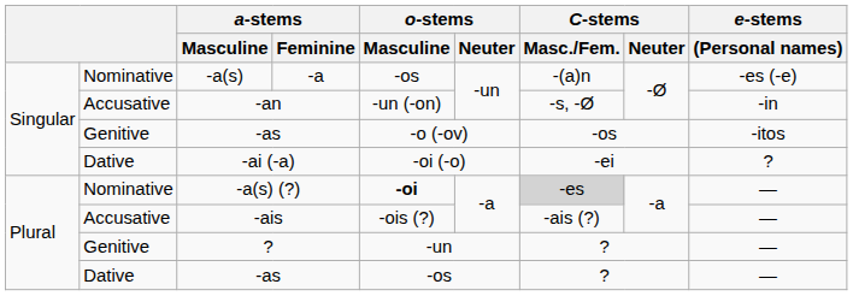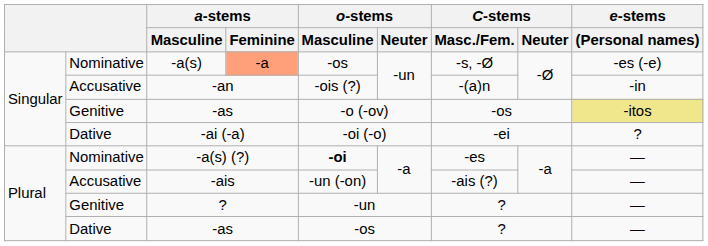-a(s) | a-stems / Feminine: no background -> lightsalmon background
-a(s) | C-stems / Masc./Fem.: -(a)n -> -s, -Ø
-an | o-stems / Masculine: -un (-on) -> -ois (?)
-an | C-stems / Masc./Fem.: -s, -Ø -> -(a)n
Genitive / -as | e-stems / (Personal names): no background -> khaki background
-a(s) (?) | C-stems / Masc./Fem.: lightgrey background -> no background
-ais | o-stems / Masculine: -ois (?) -> -un (-on)
